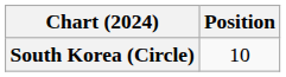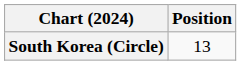South Korea (Circle) | Position: 10 -> 13
